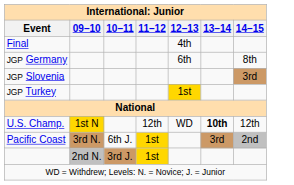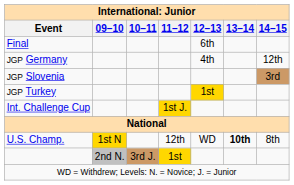Final | 12–13: 4th -> 6th
JGP Germany | 12–13: 6th -> 4th
JGP Germany | 14–15: 8th -> 12th
+ row: Int. Challenge Cup | 1st J.
U.S. Champ. | 14–15: 12th -> 8th
- row: Pacific Coast | 3rd N. | 6th J. | 1st | 3rd | 2nd
